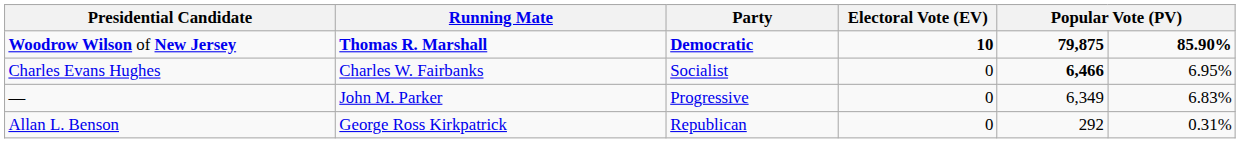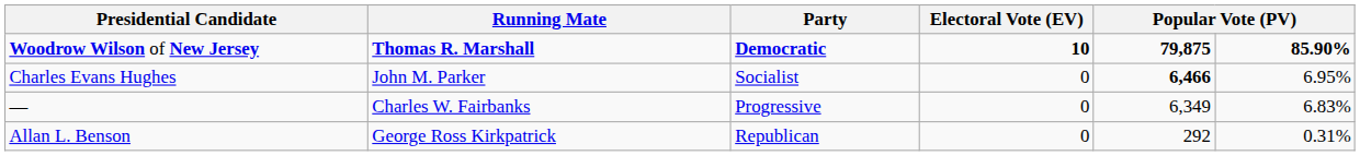Charles Evans Hughes | Running Mate: Charles W. Fairbanks -> John M. Parker
— | Running Mate: John M. Parker -> Charles W. Fairbanks
